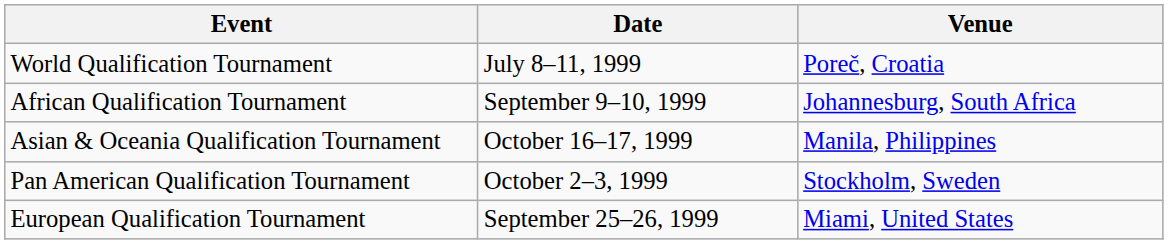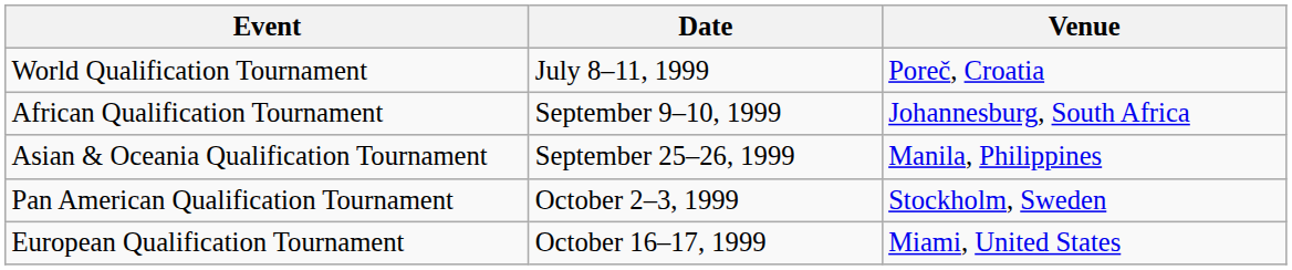Asian & Oceania Qualification Tournament | Date: October 16–17, 1999 -> September 25–26, 1999
European Qualification Tournament | Date: September 25–26, 1999 -> October 16–17, 1999
